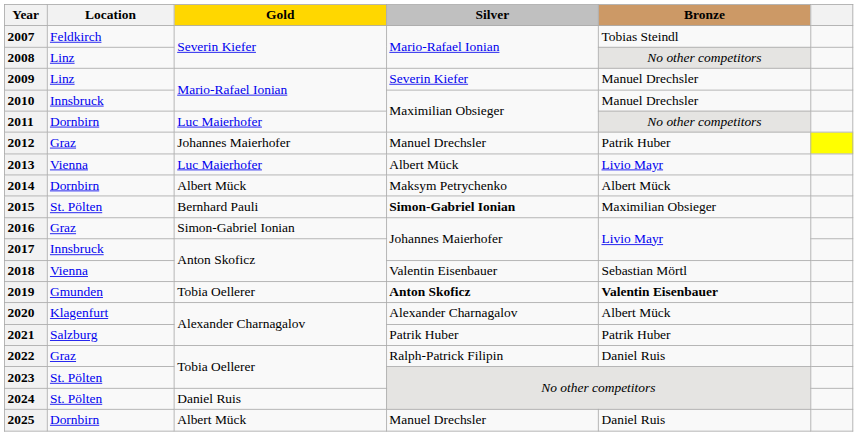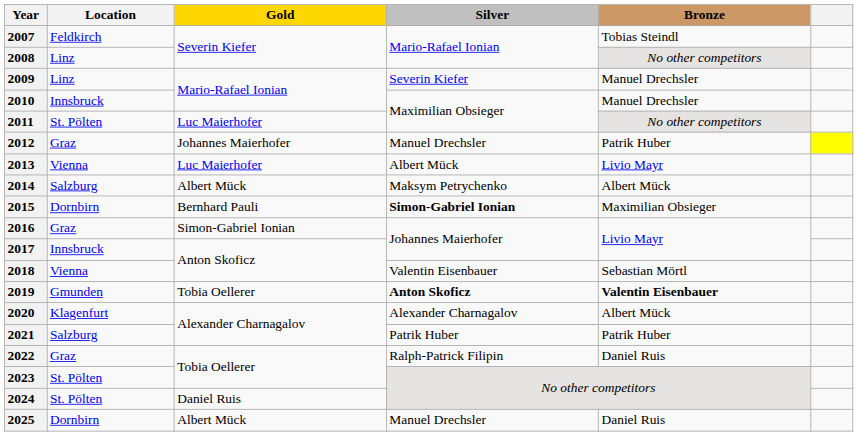2011 | Location: Dornbirn -> St. Pölten
2014 | Location: Dornbirn -> Salzburg
2015 | Location: St. Pölten -> Dornbirn
